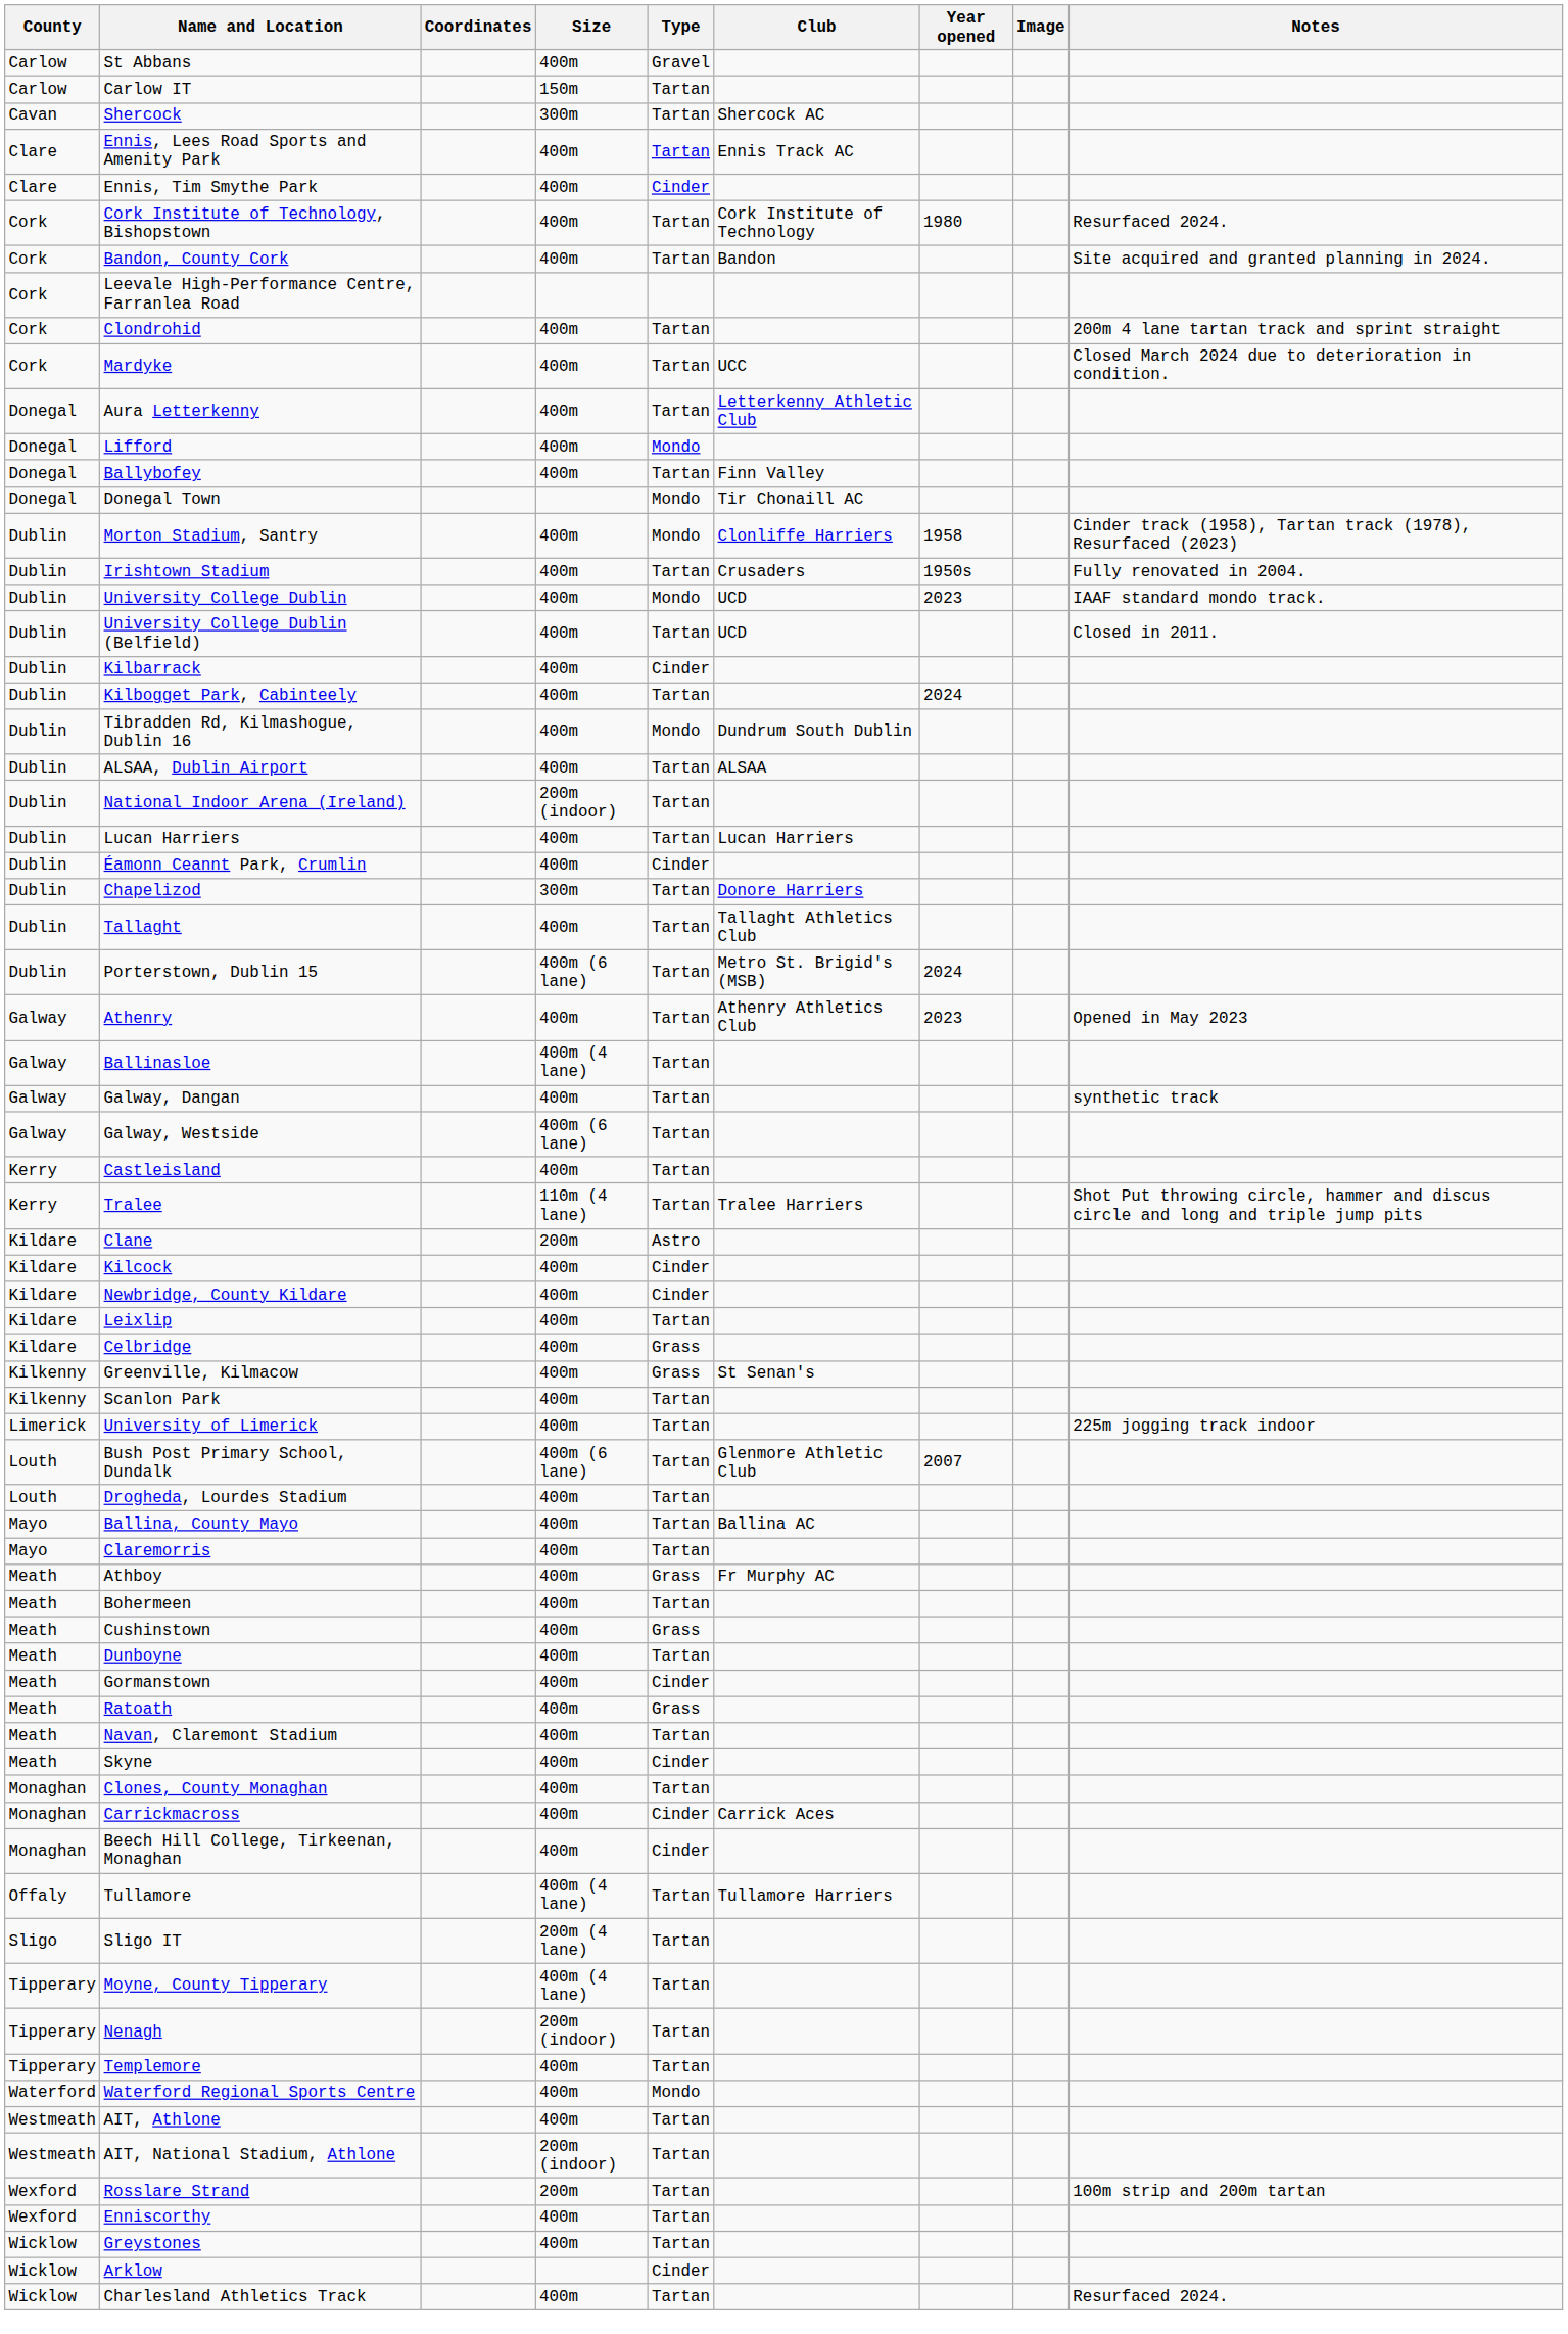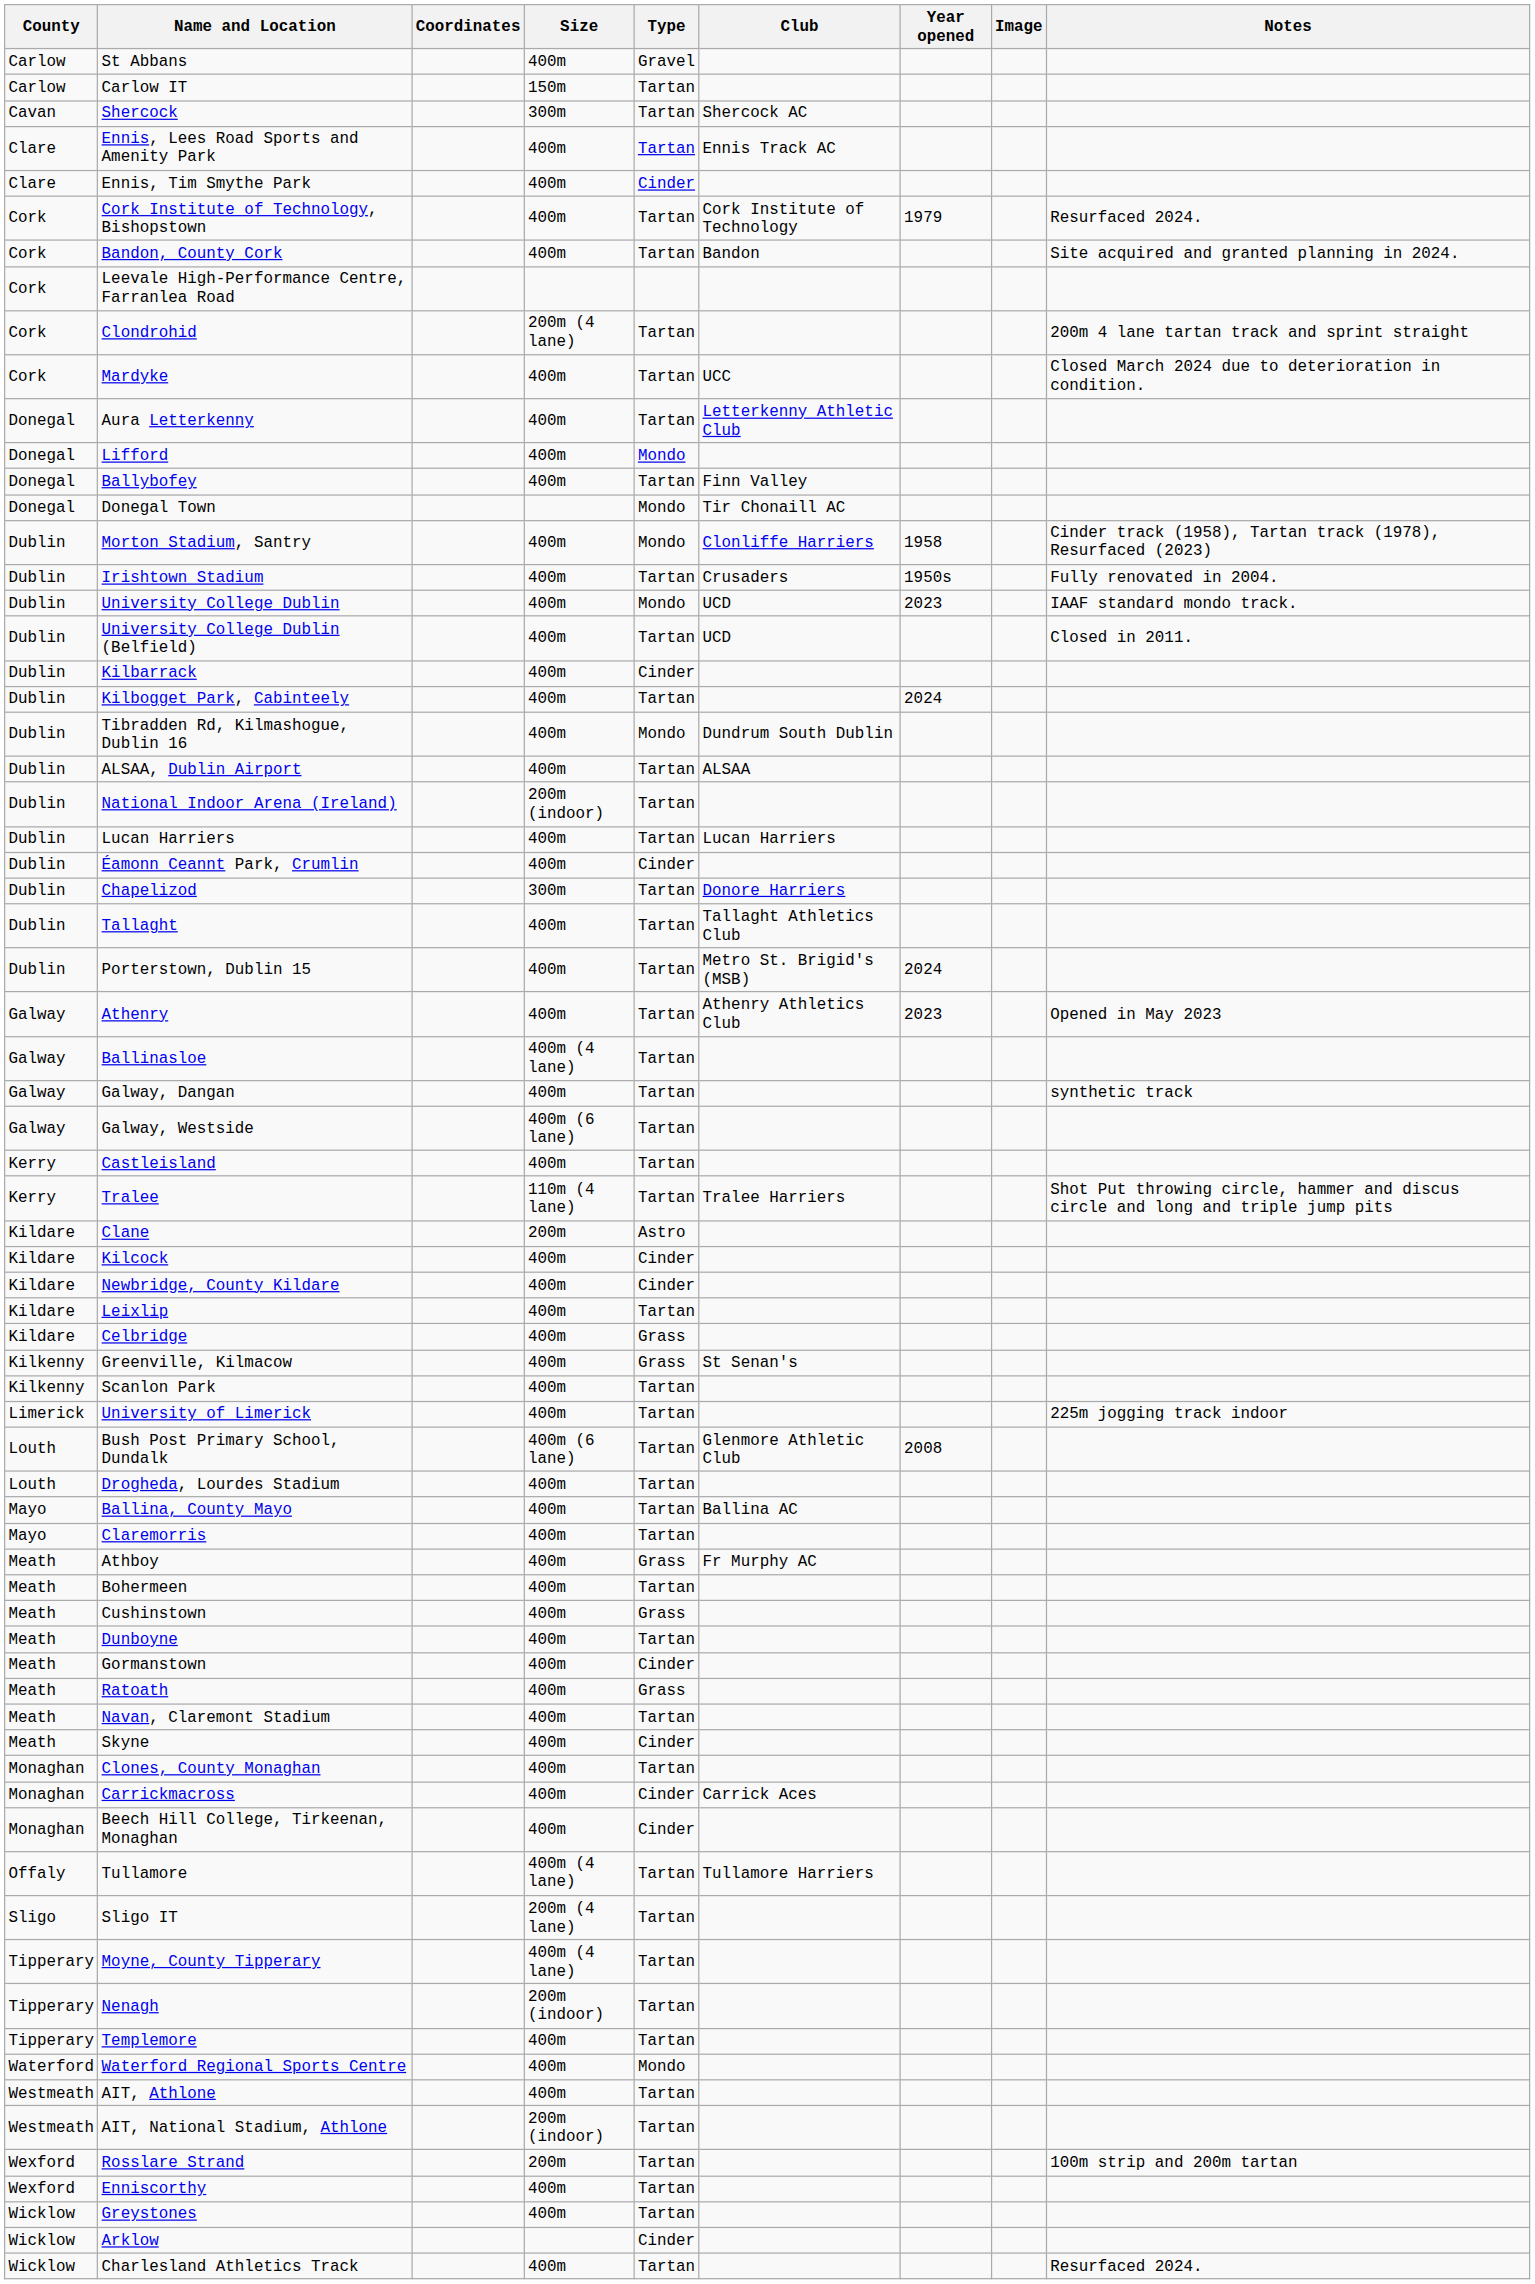Cork Institute of Technology, Bishopstown | Year opened: 1980 -> 1979
Clondrohid | Size: 400m -> 200m (4 lane)
Porterstown, Dublin 15 | Size: 400m (6 lane) -> 400m
Bush Post Primary School, Dundalk | Year opened: 2007 -> 2008
